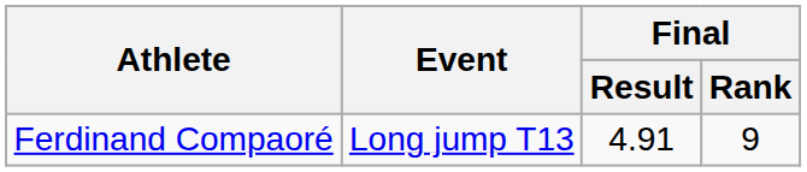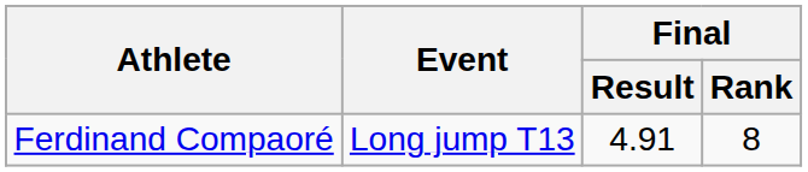Ferdinand Compaoré | Final / Rank: 9 -> 8
